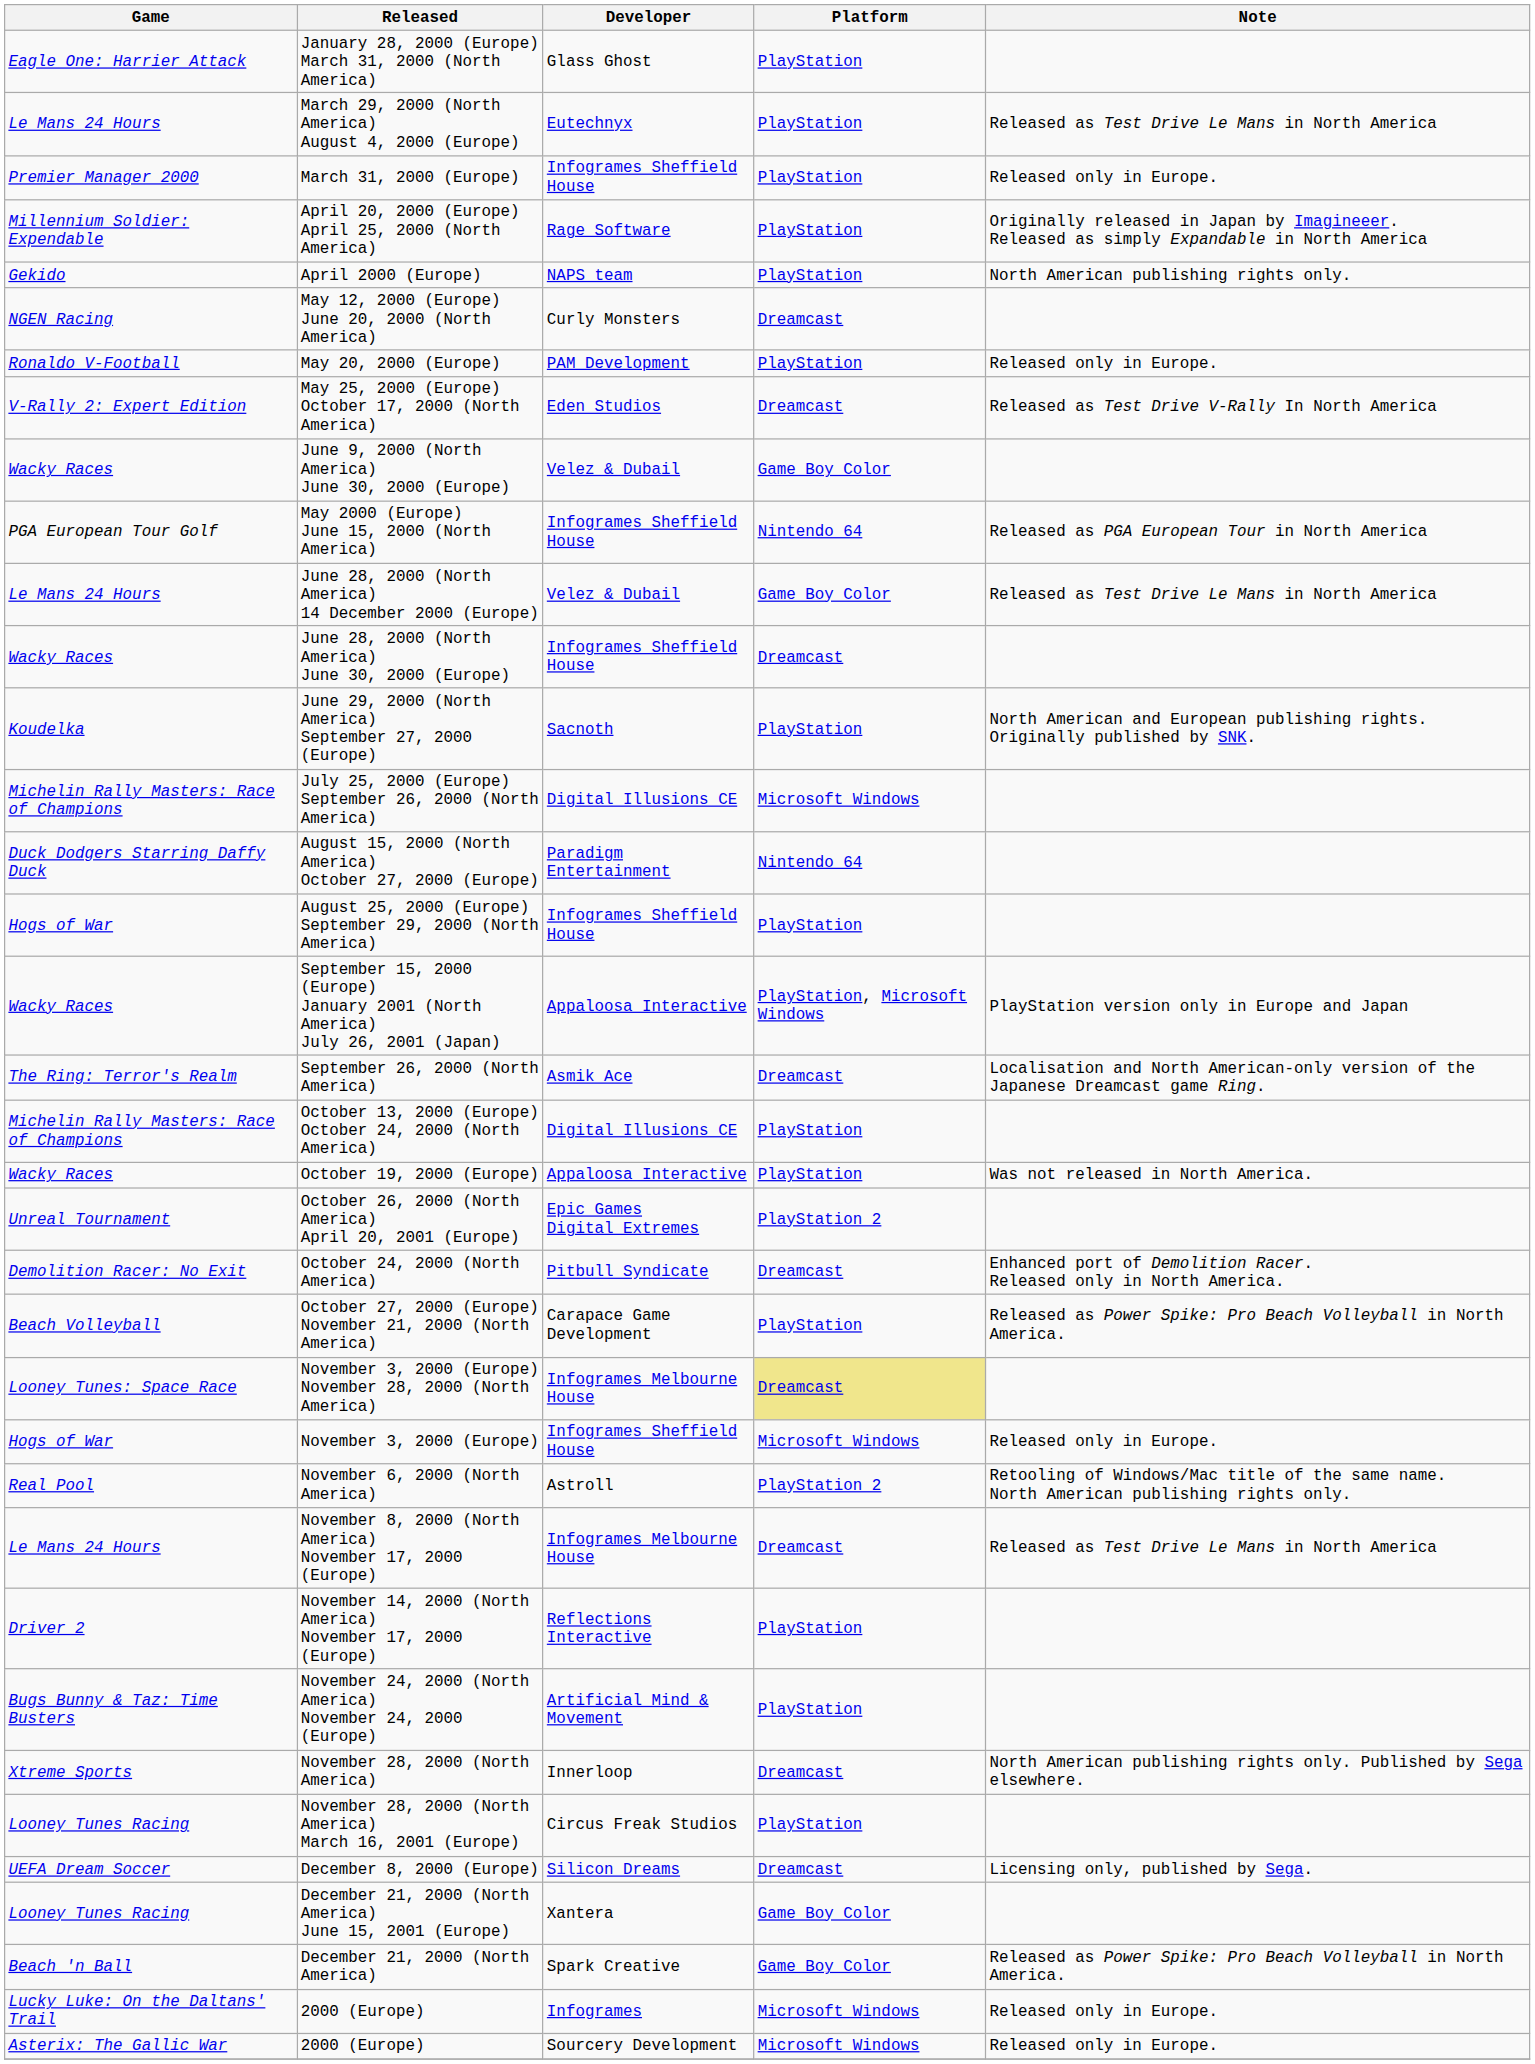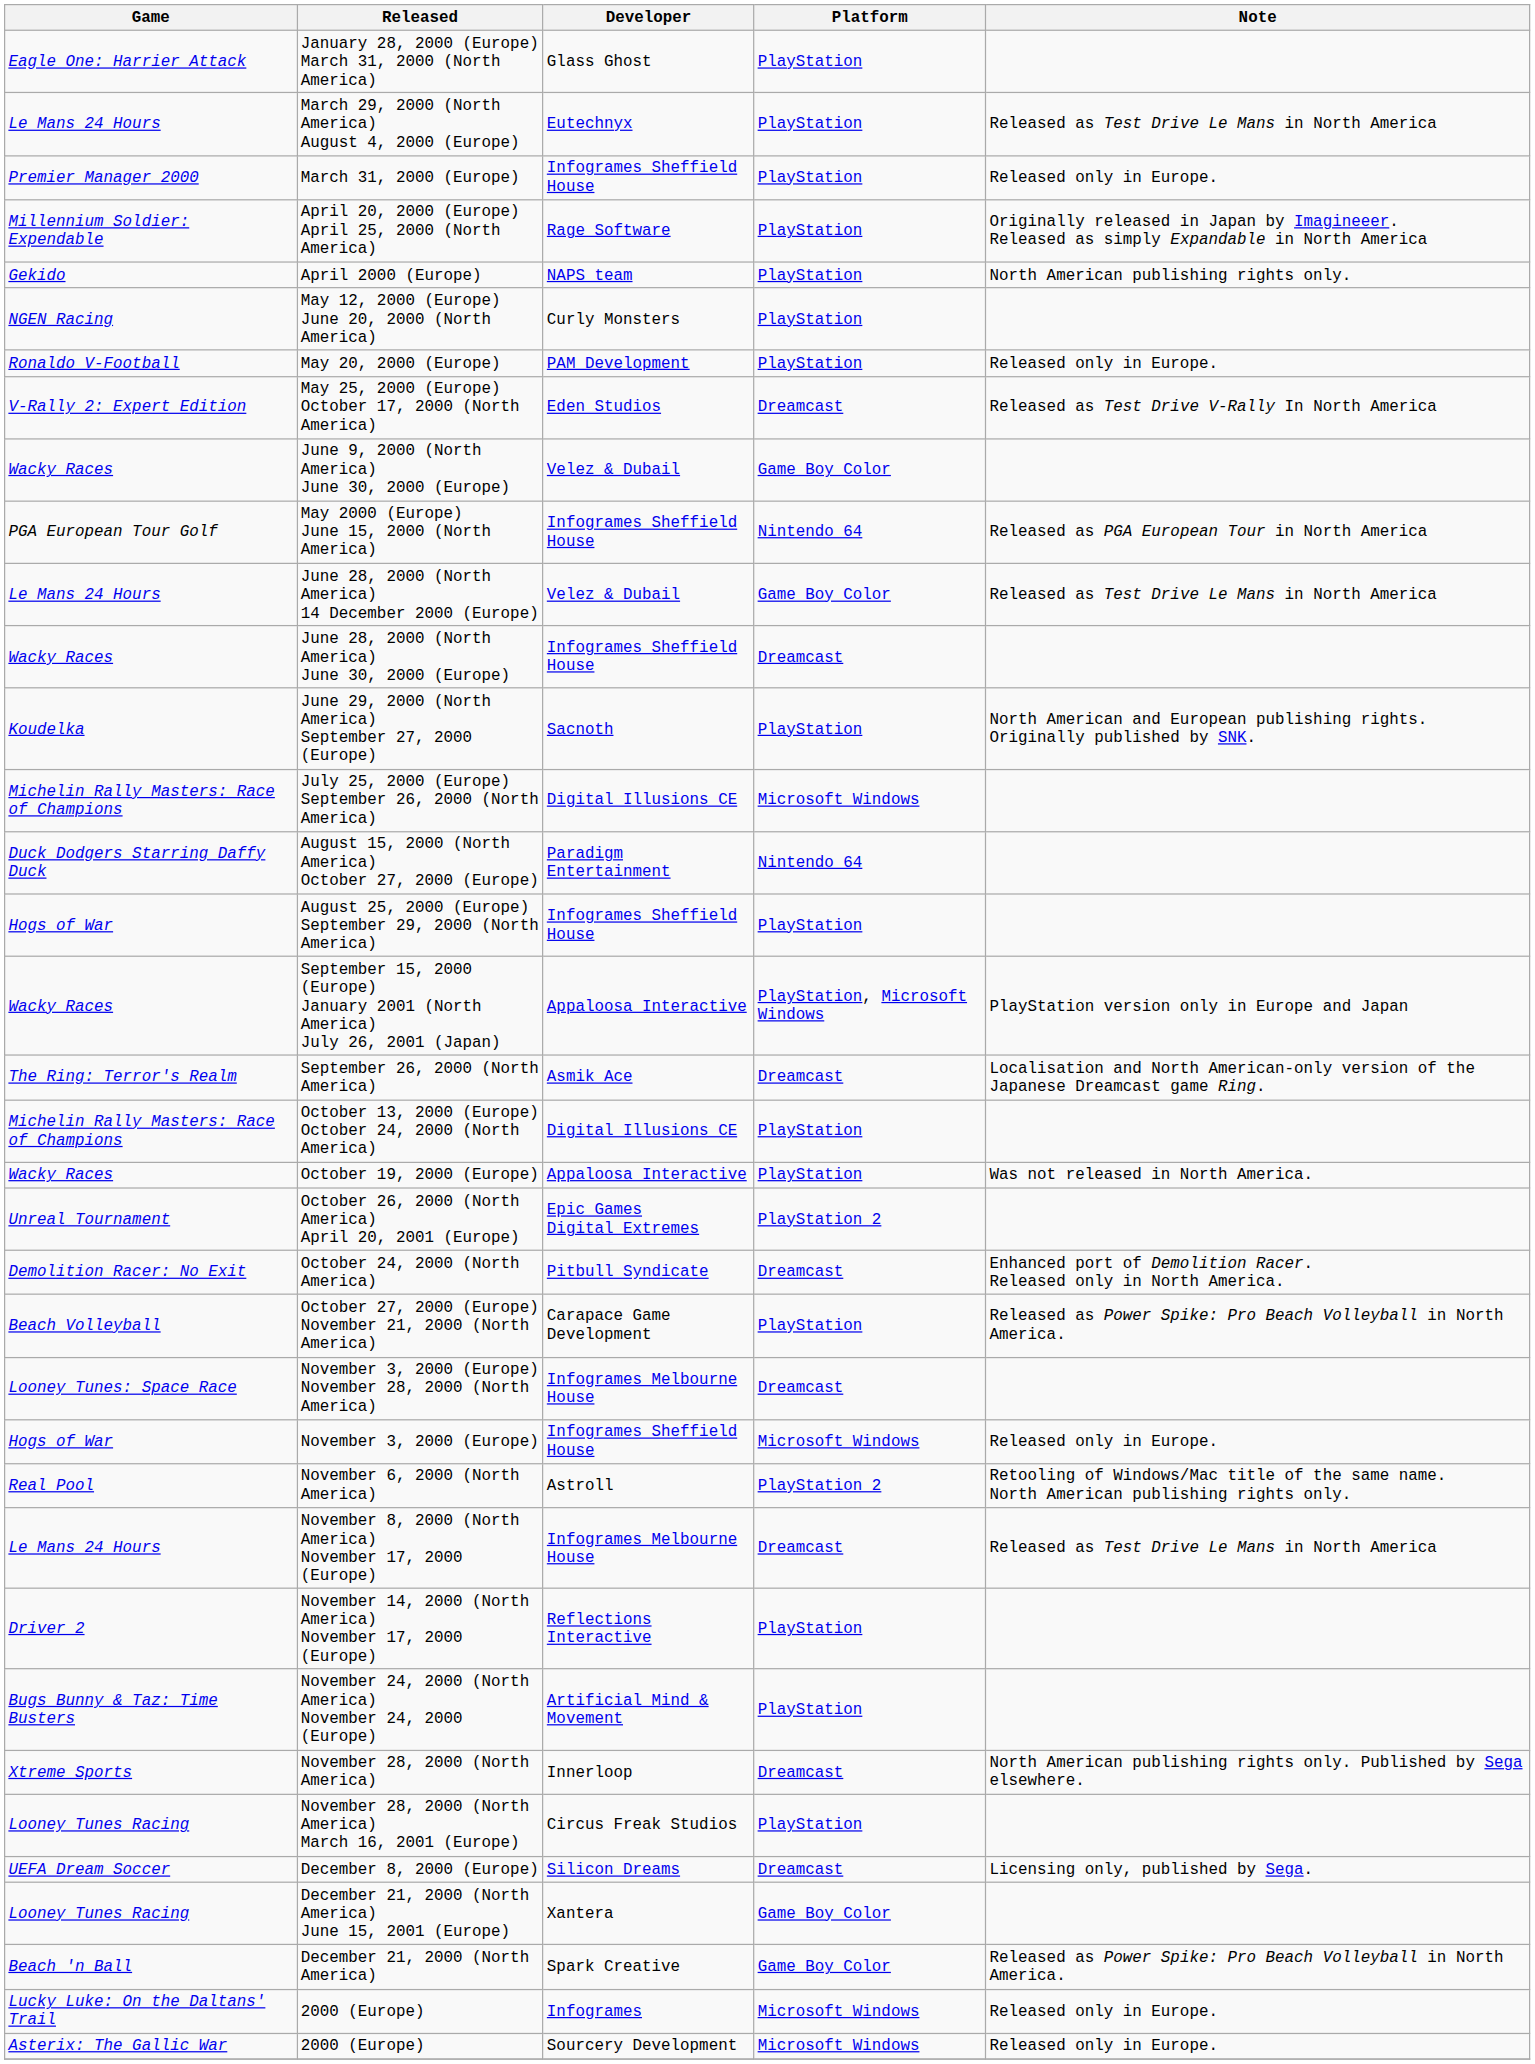May 12, 2000 (Europe) June 20, 2000 (North America) | Platform: Dreamcast -> PlayStation
November 3, 2000 (Europe) November 28, 2000 (North America) | Platform: khaki background -> no background
